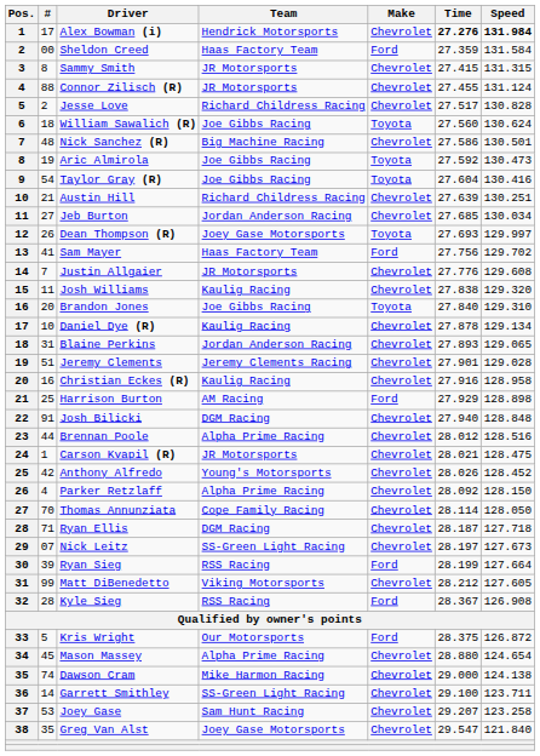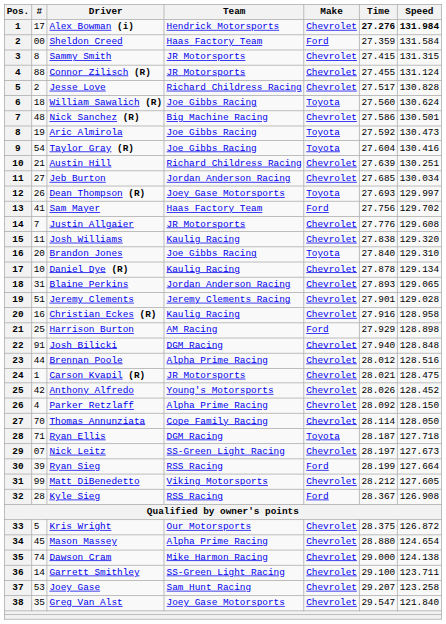Ryan Ellis | Make: Chevrolet -> Toyota
Kris Wright | Make: Ford -> Chevrolet
